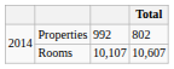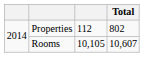Properties | column 3: 992 -> 112
Rooms | column 3: 10,107 -> 10,105
